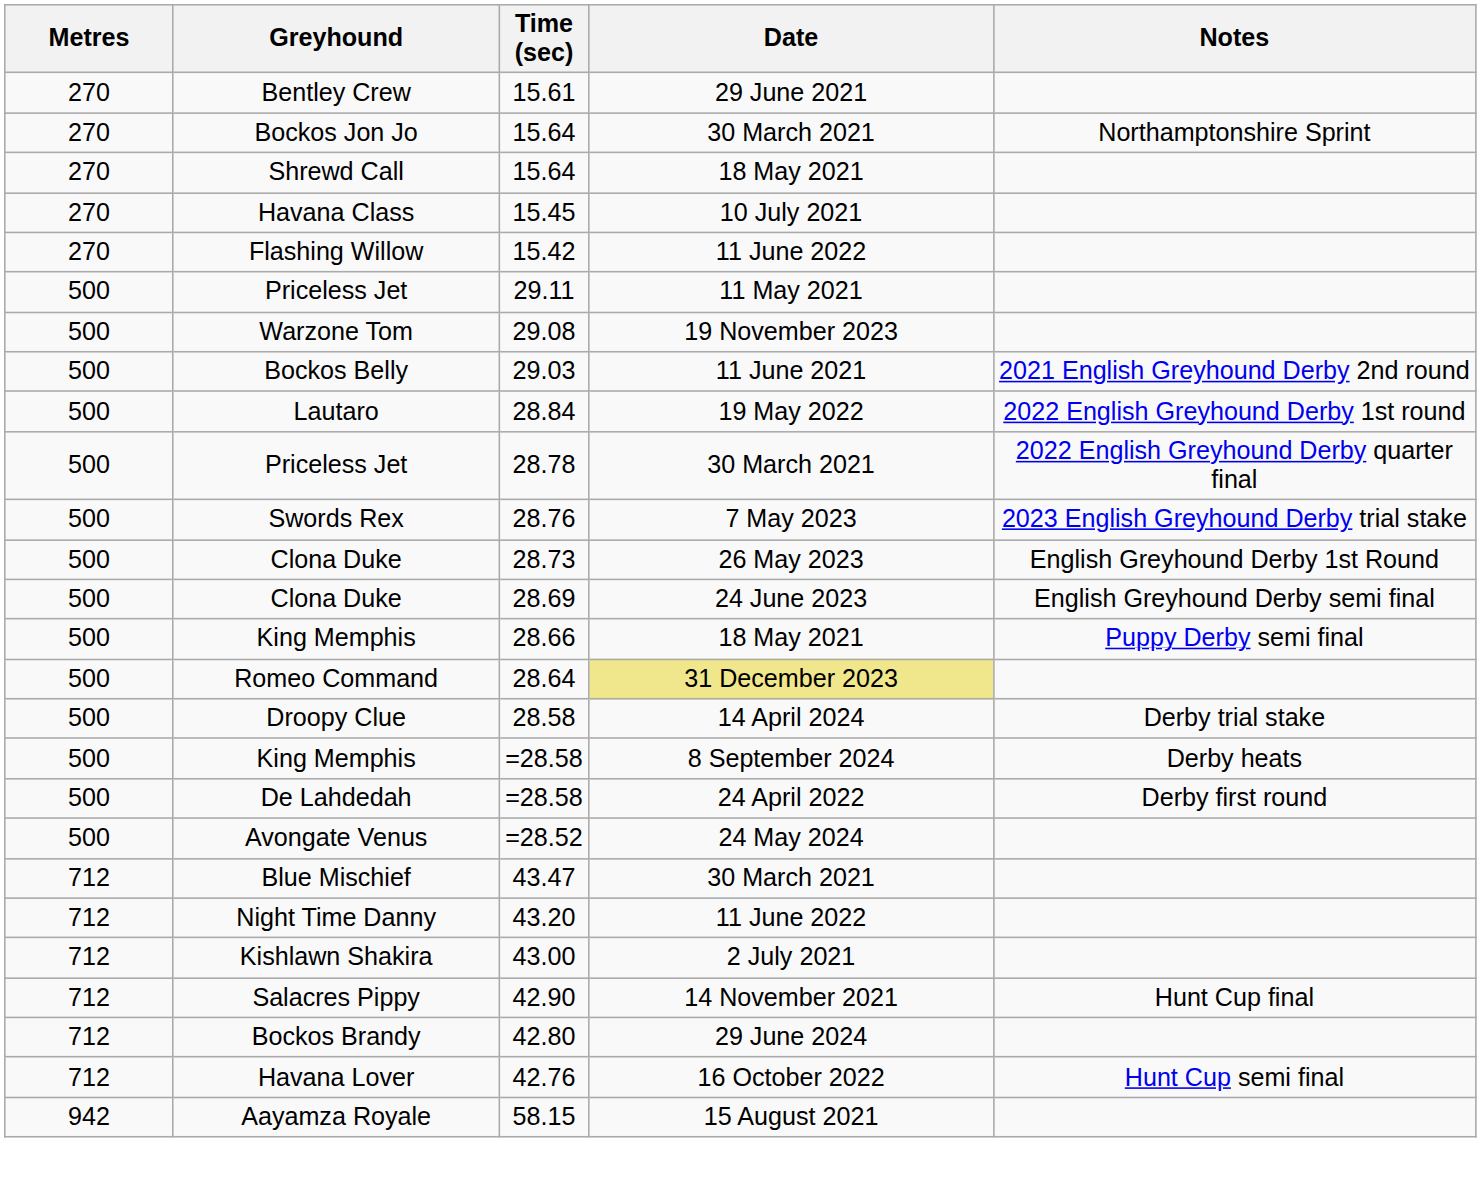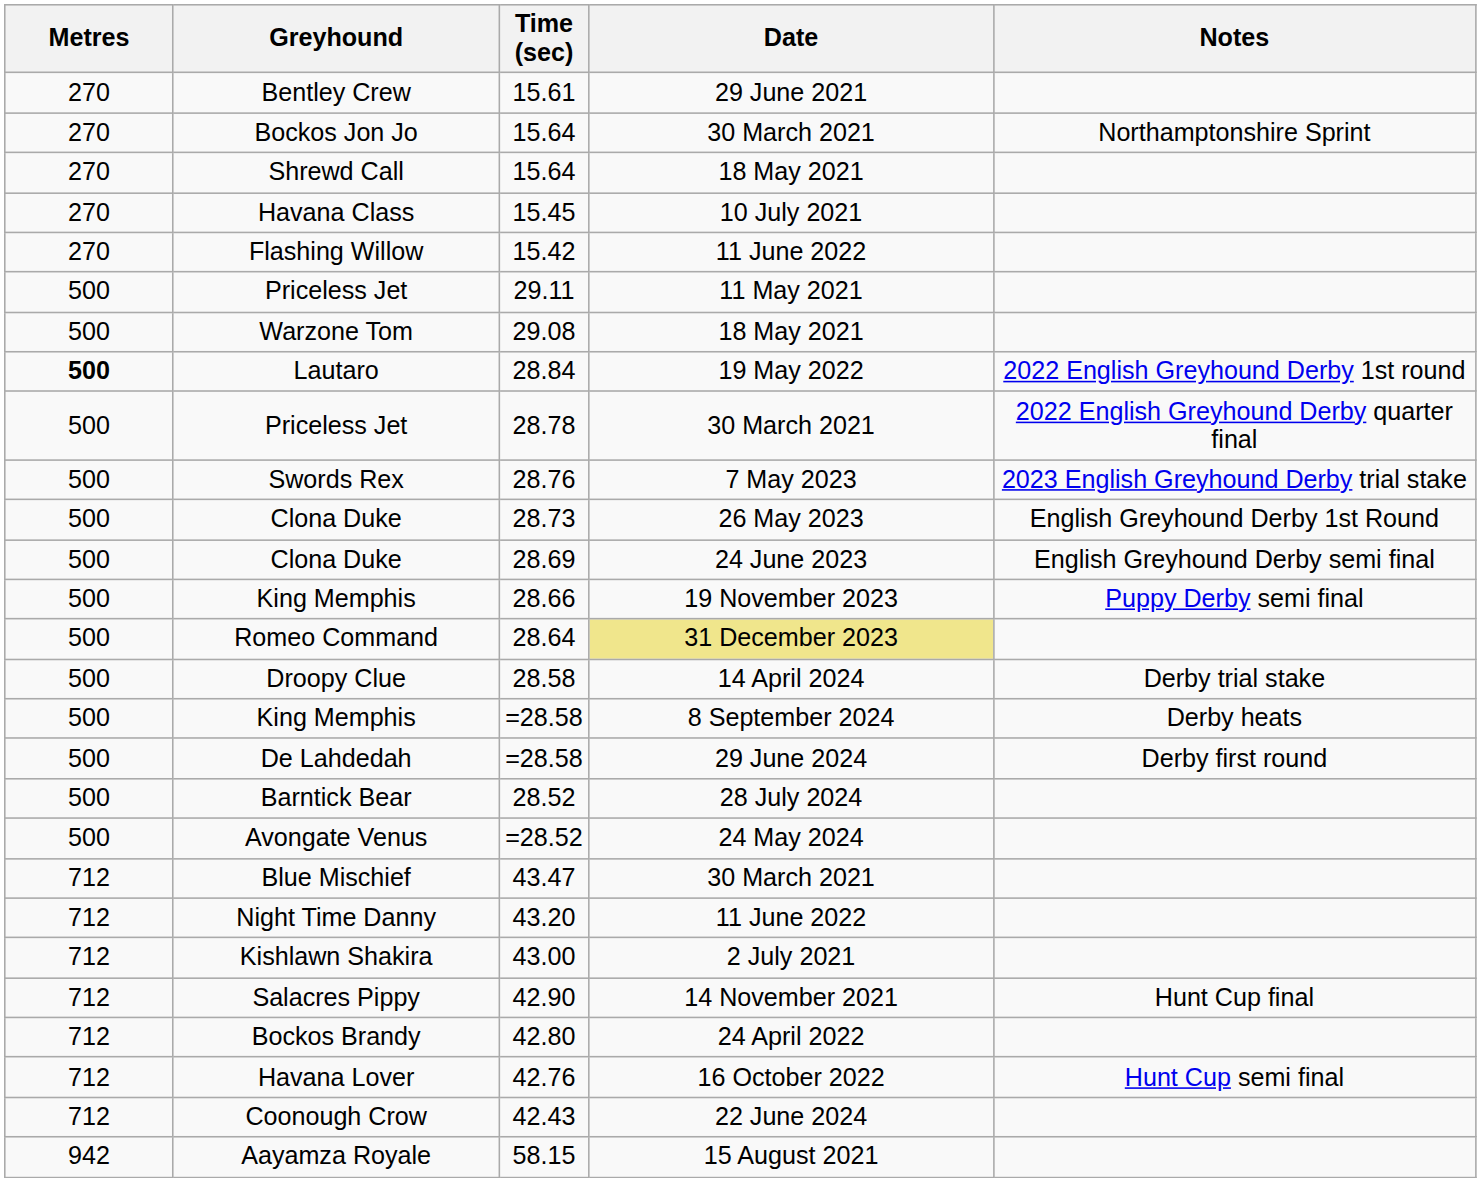29.08 | Date: 19 November 2023 -> 18 May 2021
- row: 500 | Bockos Belly | 29.03 | 11 June 2021 | 2021 English Greyhound Derby 2nd round
28.84 | Metres: normal -> bold
28.66 | Date: 18 May 2021 -> 19 November 2023
De Lahdedah / =28.58 | Date: 24 April 2022 -> 29 June 2024
+ row: 500 | Barntick Bear | 28.52 | 28 July 2024
42.80 | Date: 29 June 2024 -> 24 April 2022
+ row: 712 | Coonough Crow | 42.43 | 22 June 2024
